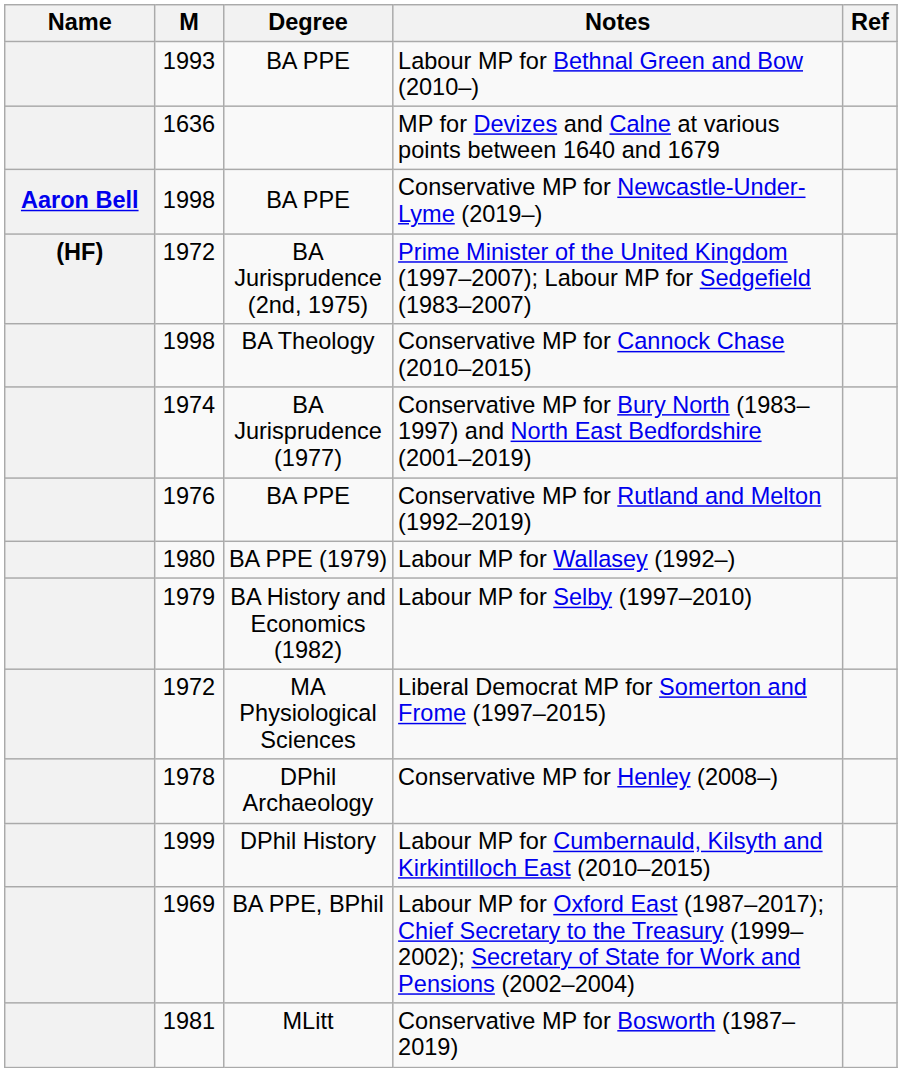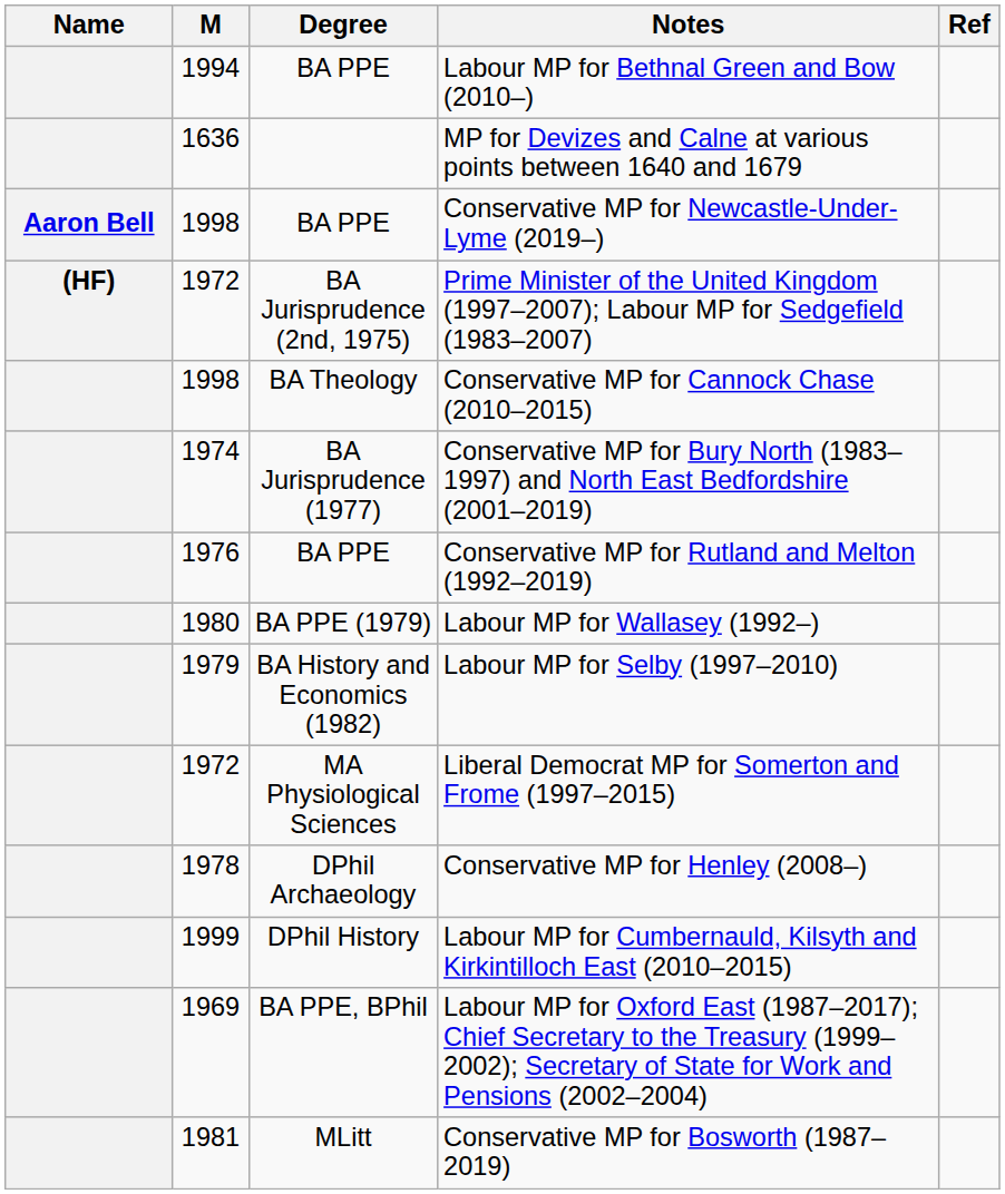Labour MP for Bethnal Green and Bow (2010–) | M: 1993 -> 1994
